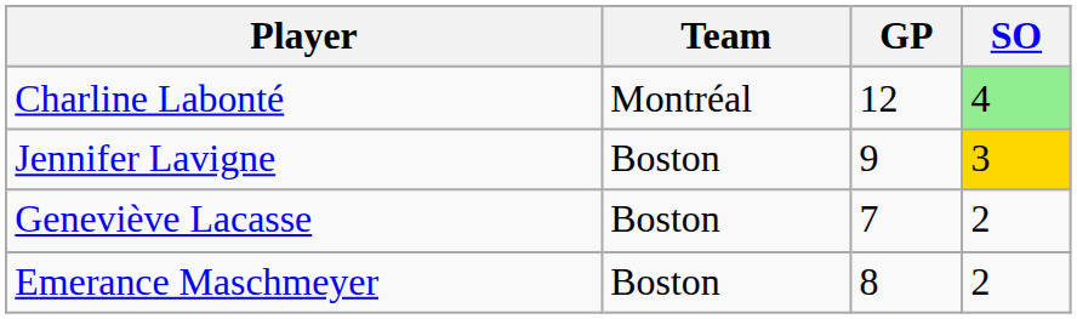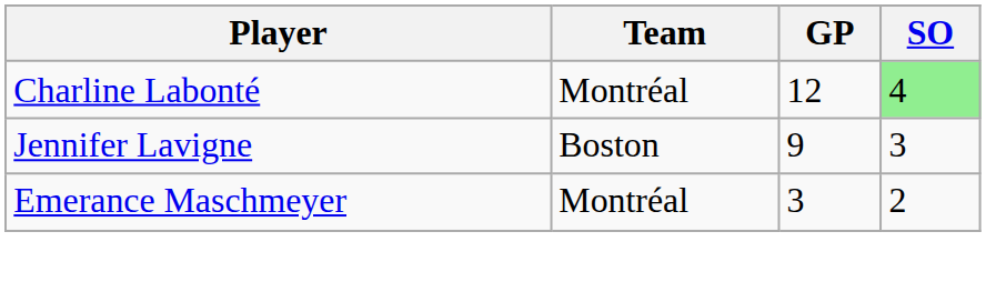Jennifer Lavigne | SO: gold background -> no background
- row: Geneviève Lacasse | Boston | 7 | 2
Emerance Maschmeyer | Team: Boston -> Montréal
Emerance Maschmeyer | GP: 8 -> 3
